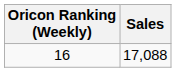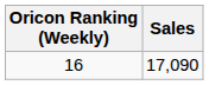16 | Sales: 17,088 -> 17,090
